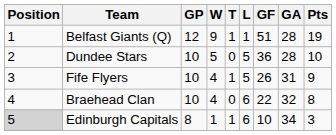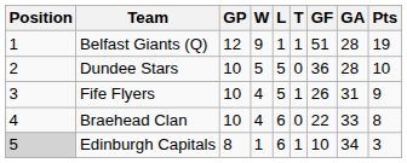columns swapped: L <-> T
Braehead Clan | GA: 32 -> 33
